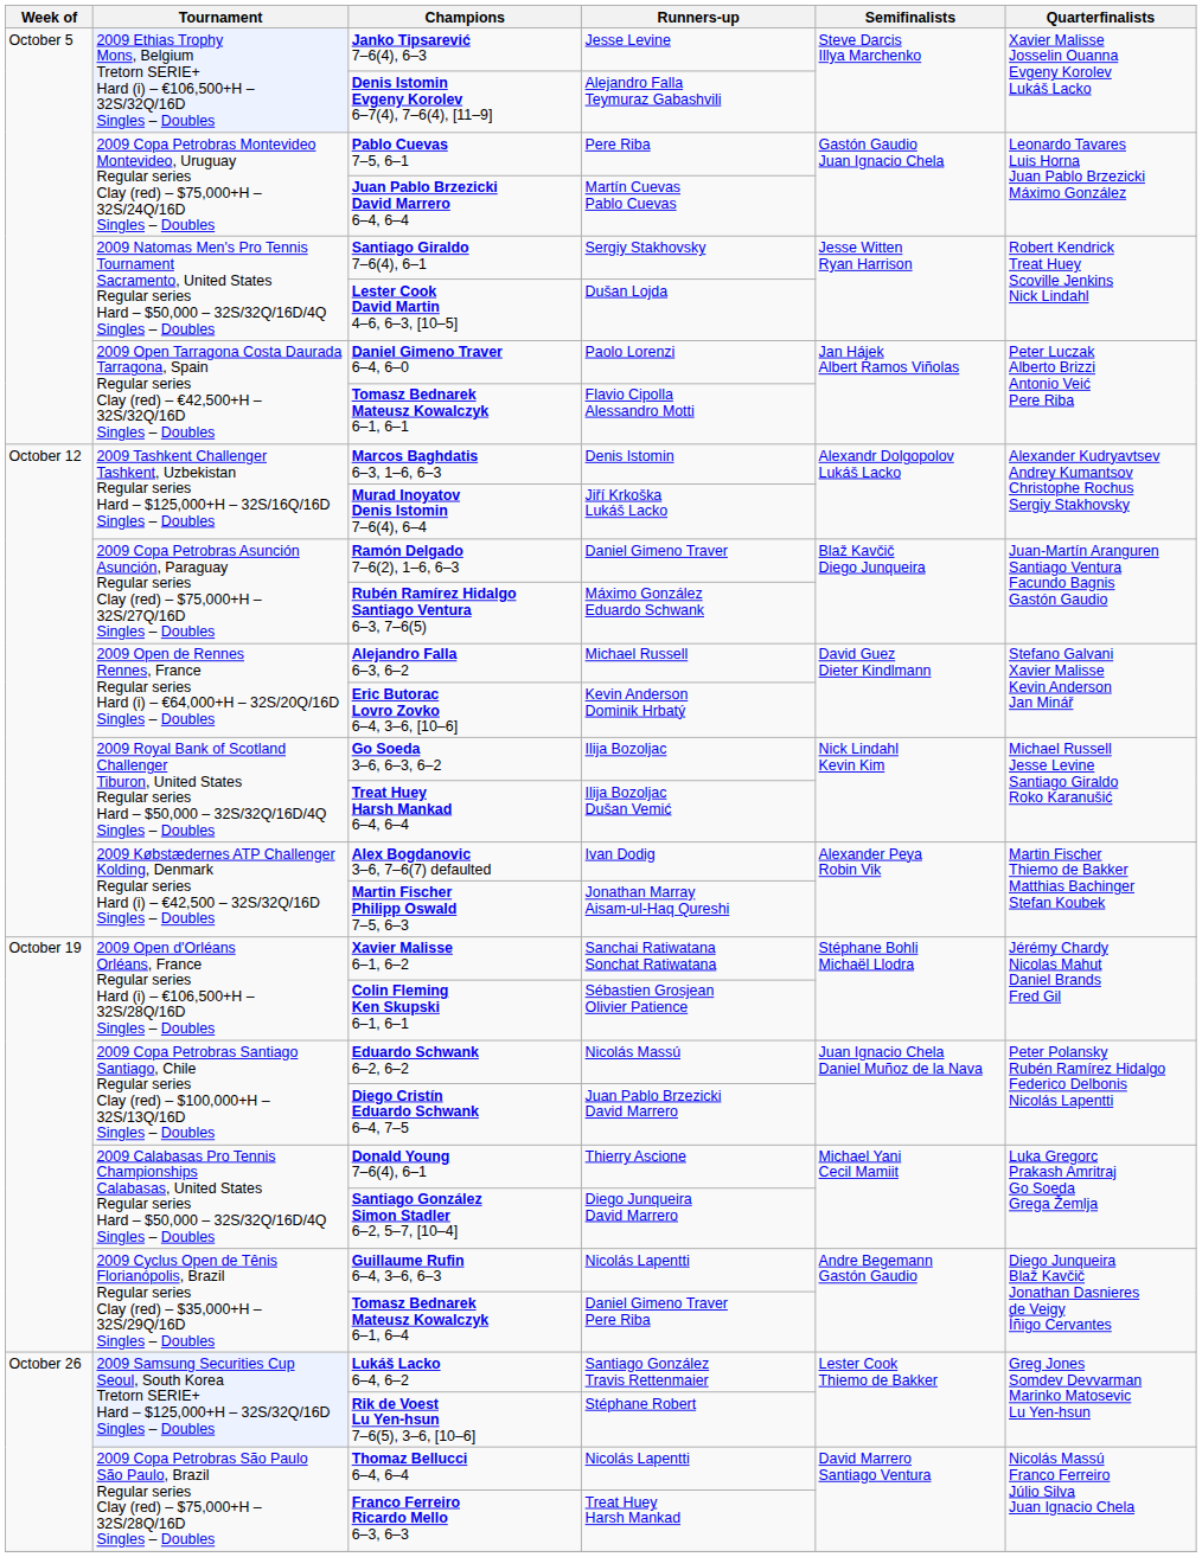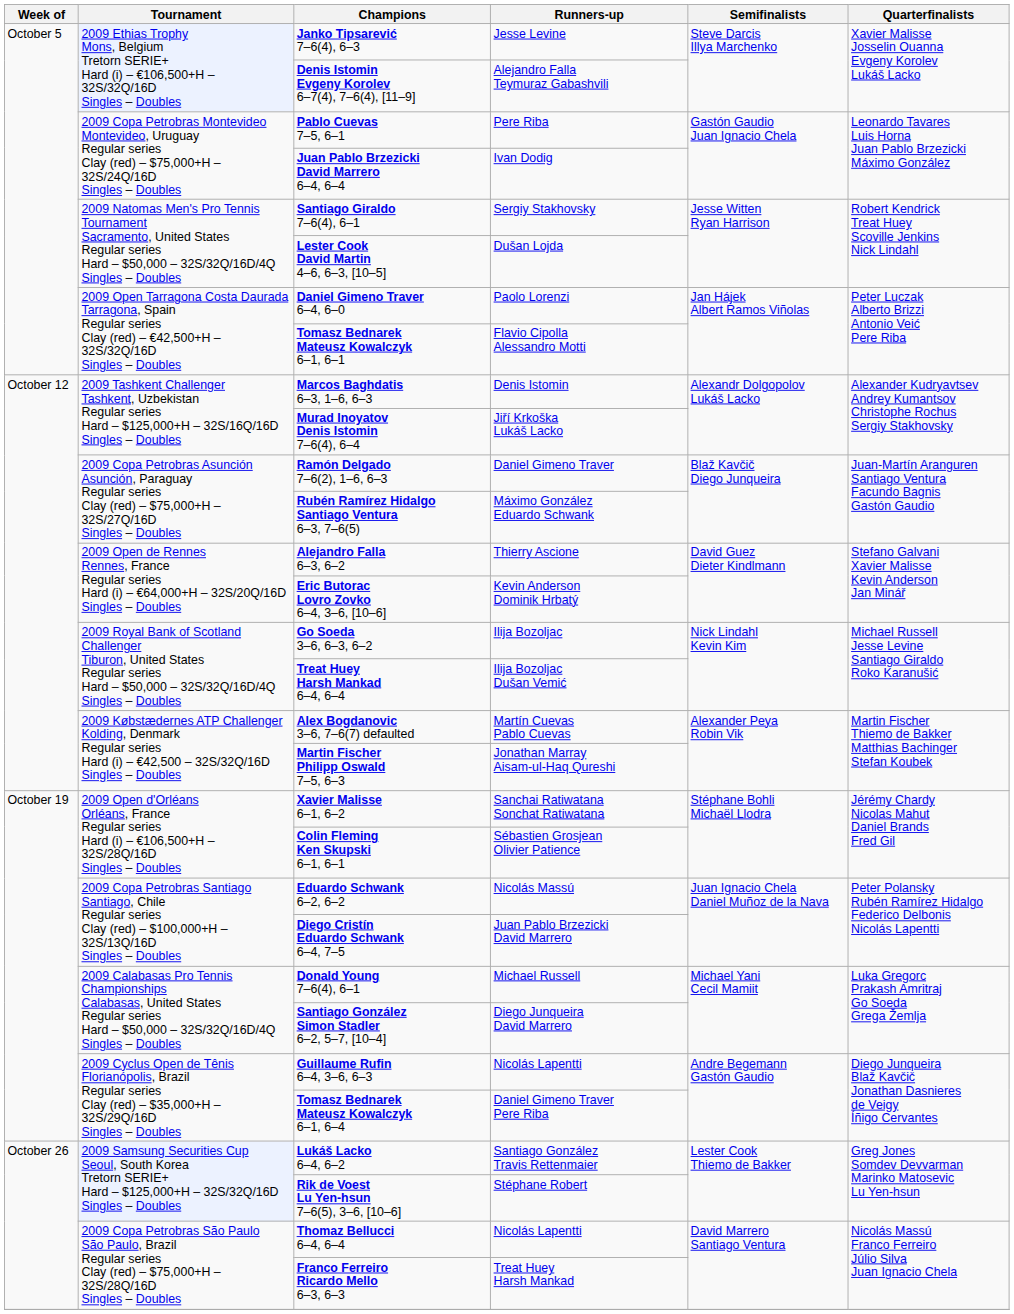Juan Pablo Brzezicki David Marrero 6–4, 6–4 | Runners-up: Martín Cuevas Pablo Cuevas -> Ivan Dodig
Alejandro Falla 6–3, 6–2 | Runners-up: Michael Russell -> Thierry Ascione
Alex Bogdanovic 3–6, 7–6(7) defaulted | Runners-up: Ivan Dodig -> Martín Cuevas Pablo Cuevas
Donald Young 7–6(4), 6–1 | Runners-up: Thierry Ascione -> Michael Russell
